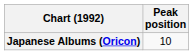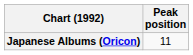Japanese Albums (Oricon) | Peak position: 10 -> 11
